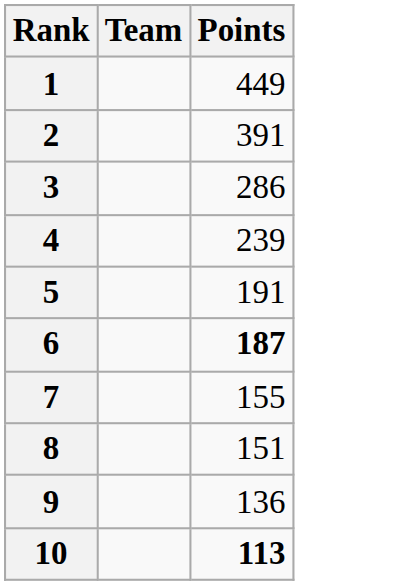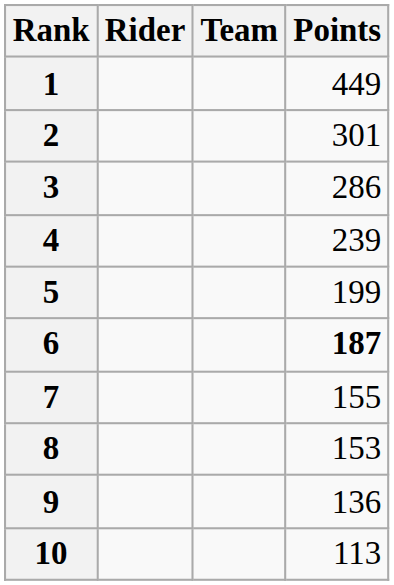+ column: Rider
2 | Points: 391 -> 301
5 | Points: 191 -> 199
8 | Points: 151 -> 153
10 | Points: bold -> normal
